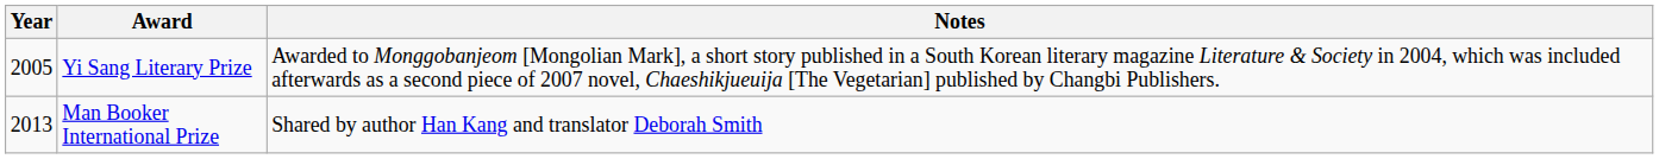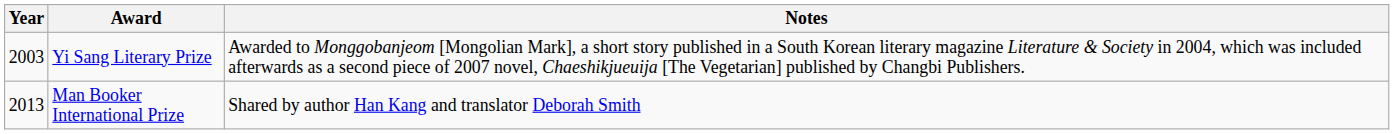Yi Sang Literary Prize | Year: 2005 -> 2003
